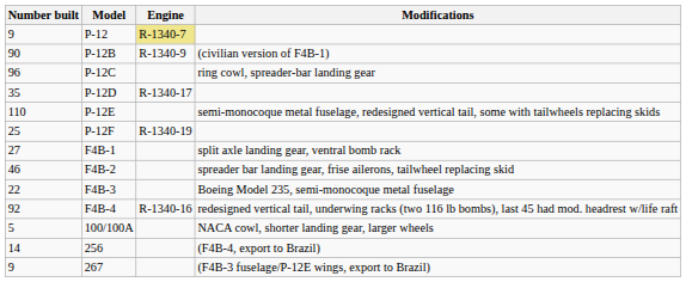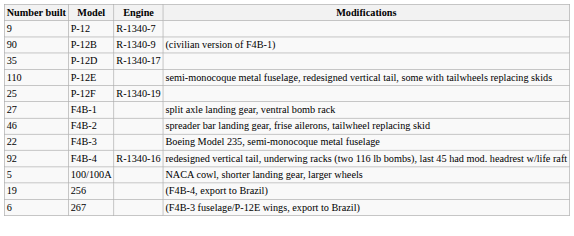P-12 | Engine: khaki background -> no background
- row: 96 | P-12C | ring cowl, spreader-bar landing gear
256 | Number built: 14 -> 19
267 | Number built: 9 -> 6
